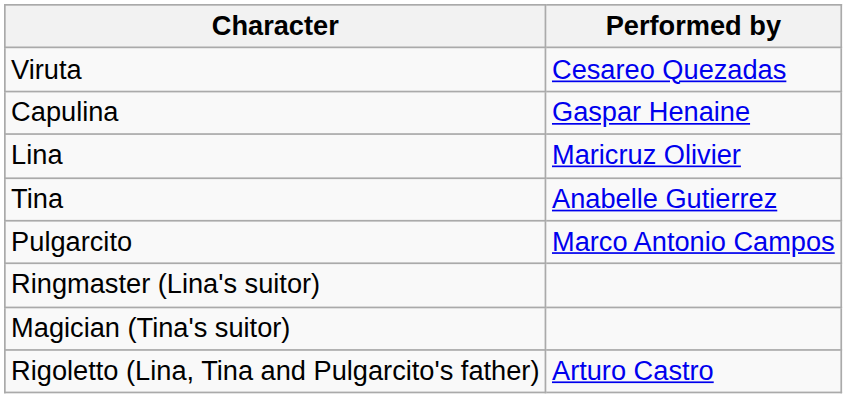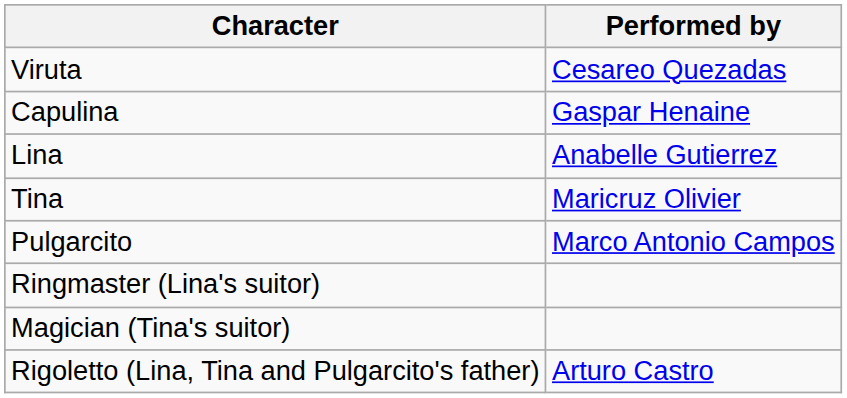Lina | Performed by: Maricruz Olivier -> Anabelle Gutierrez
Tina | Performed by: Anabelle Gutierrez -> Maricruz Olivier
